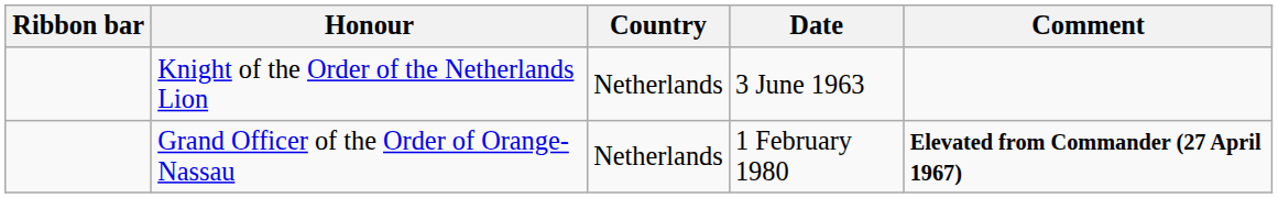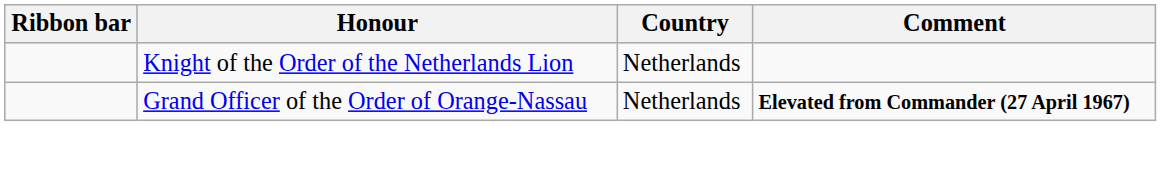- column: Date | 3 June 1963 | 1 February 1980
